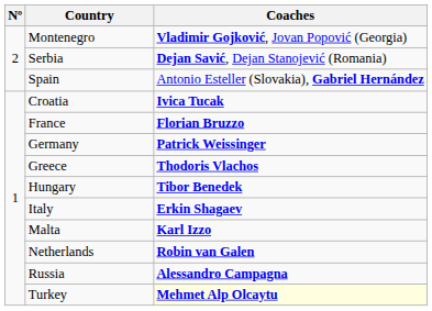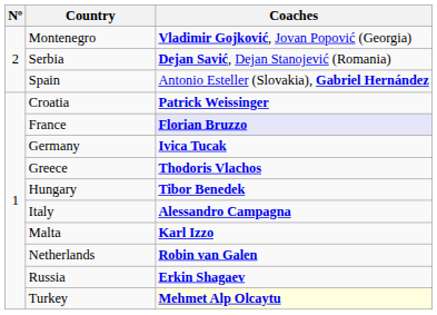Croatia | Coaches: Ivica Tucak -> Patrick Weissinger
France | Coaches: no background -> lavender background
Germany | Coaches: Patrick Weissinger -> Ivica Tucak
Italy | Coaches: Erkin Shagaev -> Alessandro Campagna
Russia | Coaches: Alessandro Campagna -> Erkin Shagaev
